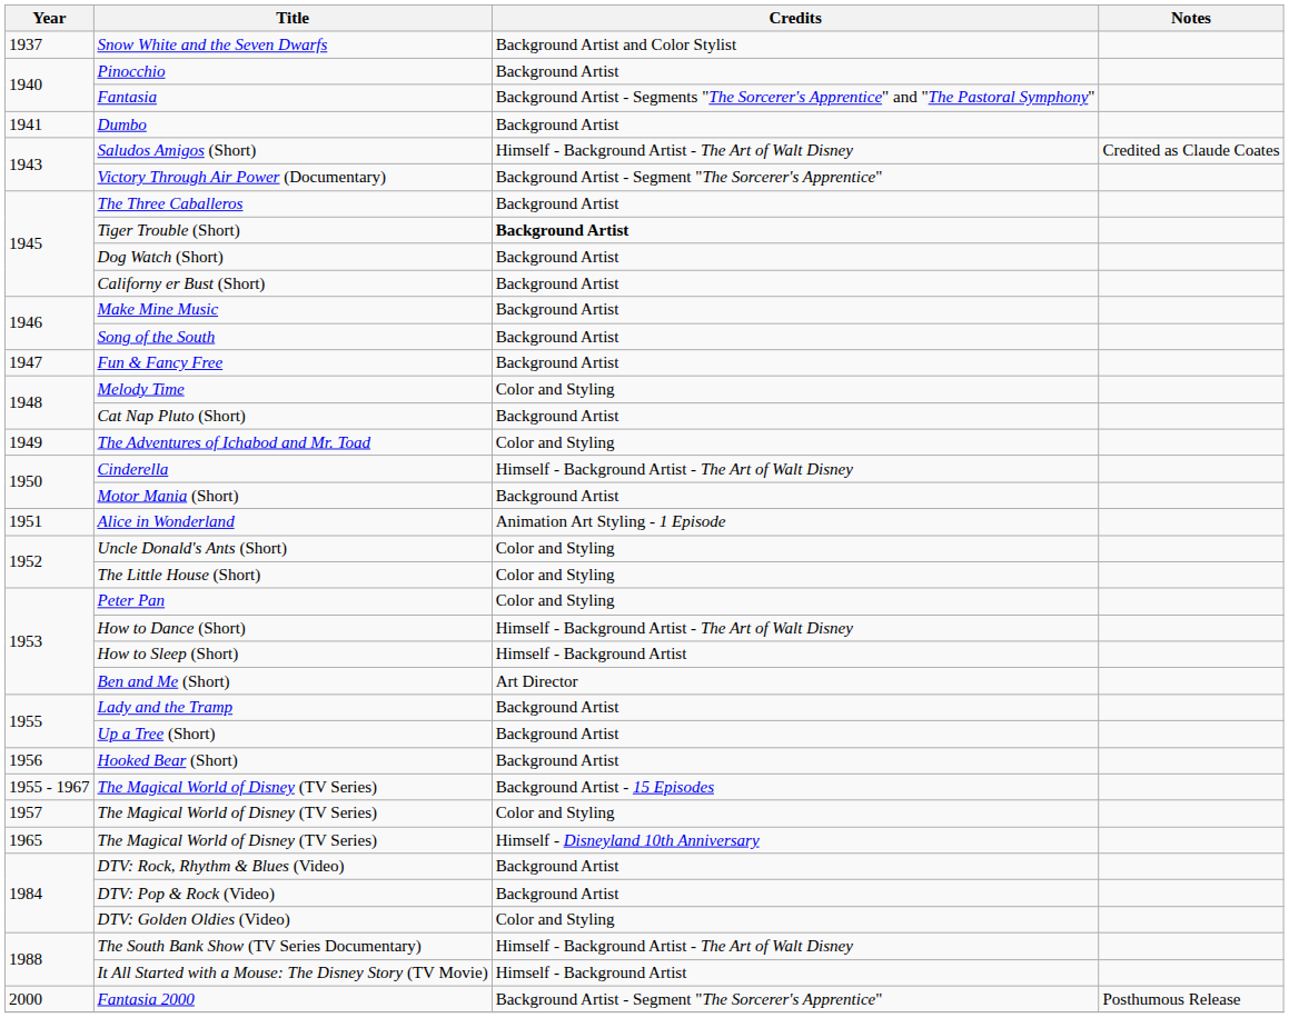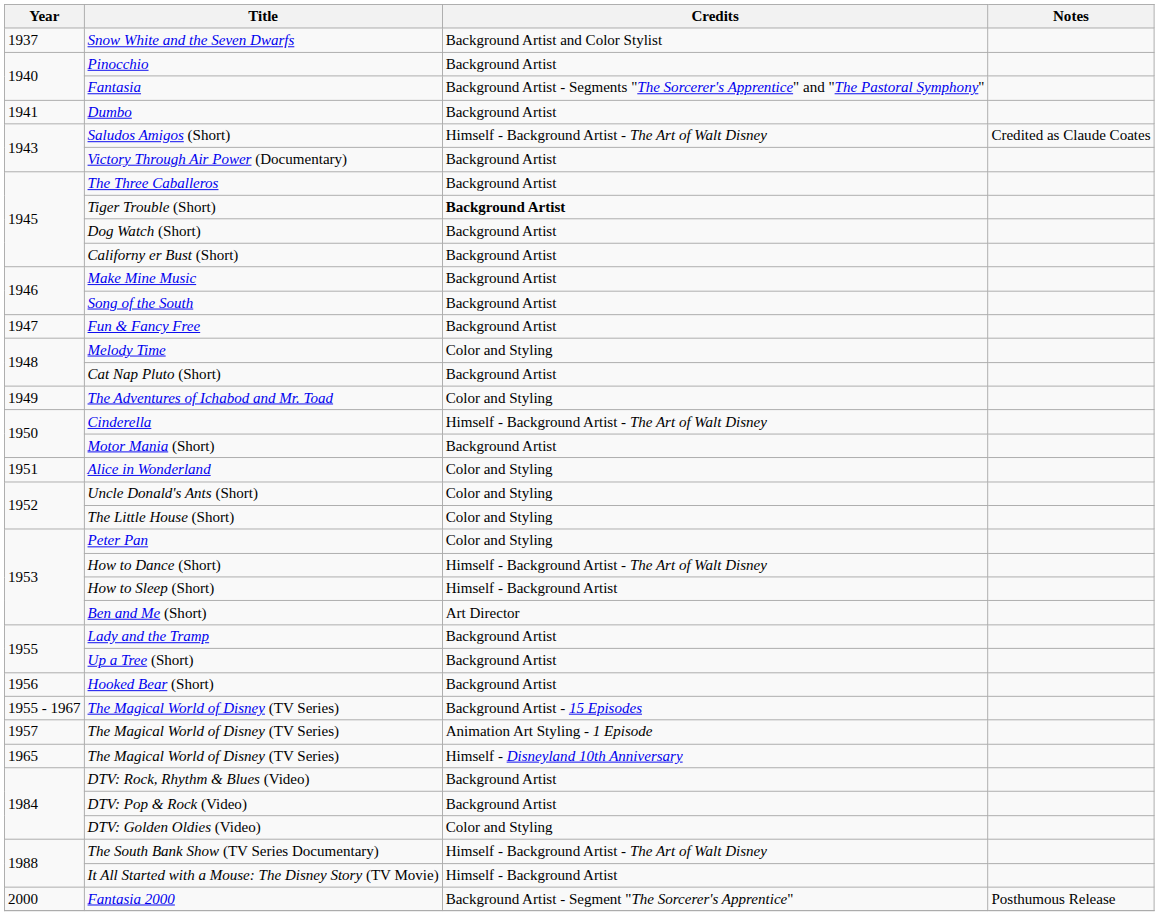Victory Through Air Power (Documentary) | Credits: Background Artist - Segment "The Sorcerer's Apprentice" -> Background Artist
Alice in Wonderland | Credits: Animation Art Styling - 1 Episode -> Color and Styling
1957 / The Magical World of Disney (TV Series) | Credits: Color and Styling -> Animation Art Styling - 1 Episode
